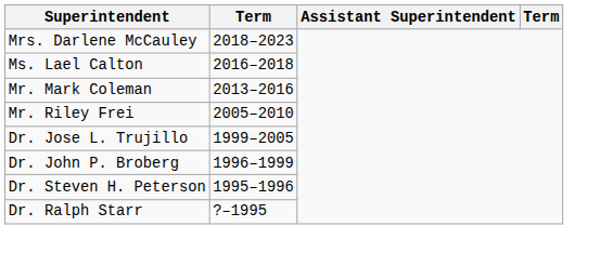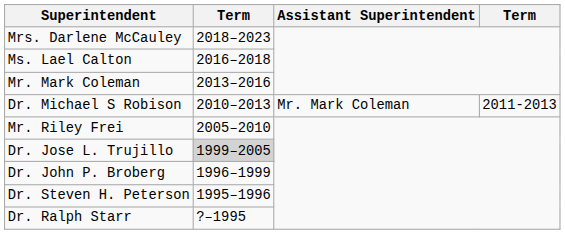+ row: Dr. Michael S Robison | 2010–2013 | Mr. Mark Coleman | 2011-2013
Dr. Jose L. Trujillo | column 2: no background -> lightgrey background
